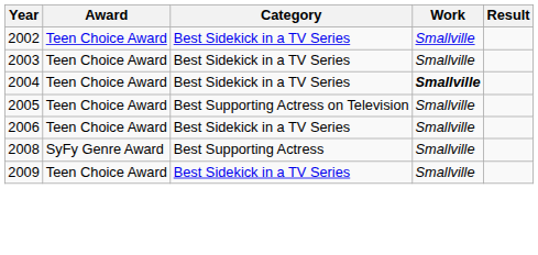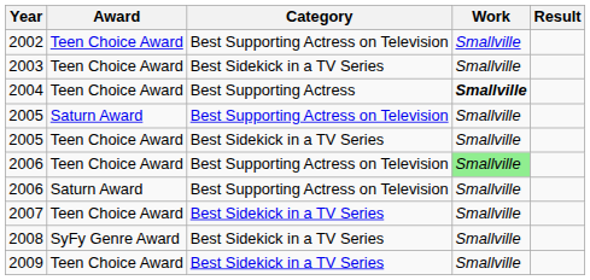2002 | Category: Best Sidekick in a TV Series -> Best Supporting Actress on Television
2004 | Category: Best Sidekick in a TV Series -> Best Supporting Actress
+ row: 2005 | Saturn Award | Best Supporting Actress on Television | Smallville
2005 / Teen Choice Award | Category: Best Supporting Actress on Television -> Best Sidekick in a TV Series
2006 / Teen Choice Award | Category: Best Sidekick in a TV Series -> Best Supporting Actress on Television
2006 / Teen Choice Award | Work: no background -> lightgreen background
+ row: 2006 | Saturn Award | Best Supporting Actress on Television | Smallville
+ row: 2007 | Teen Choice Award | Best Sidekick in a TV Series | Smallville
2008 | Category: Best Supporting Actress -> Best Sidekick in a TV Series
